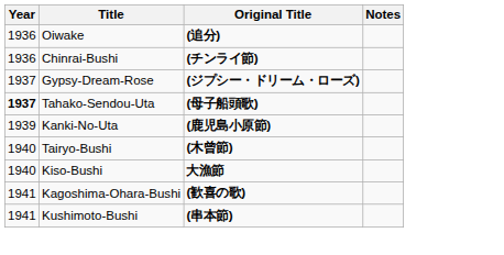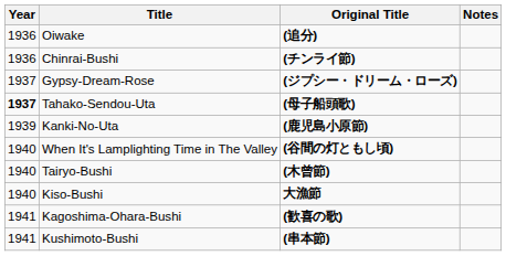+ row: 1940 | When It's Lamplighting Time in The Valley | (谷間の灯ともし頃)
